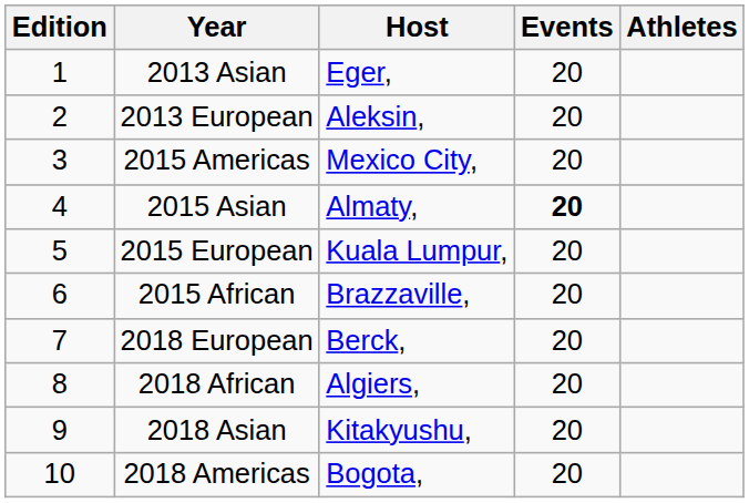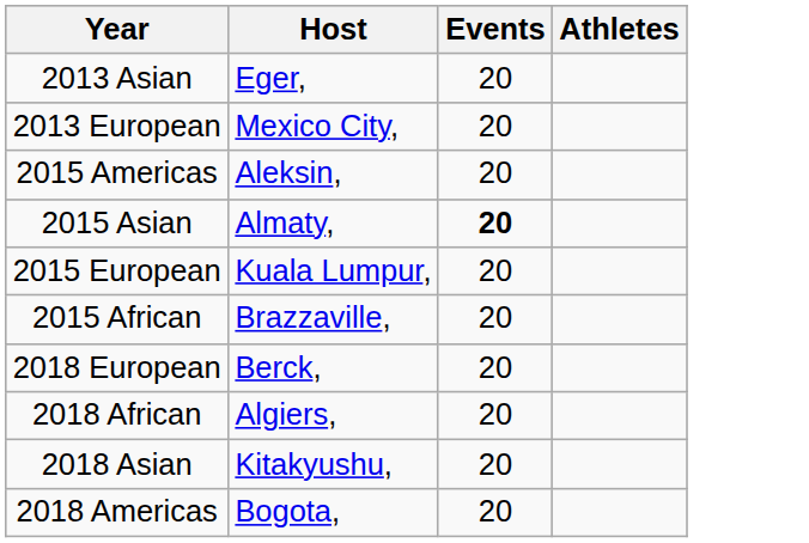- column: Edition | 1 | 2 | 3 | 4 | 5 | 6 | 7 | 8 | 9 | 10
2013 European | Host: Aleksin, -> Mexico City,
2015 Americas | Host: Mexico City, -> Aleksin,
